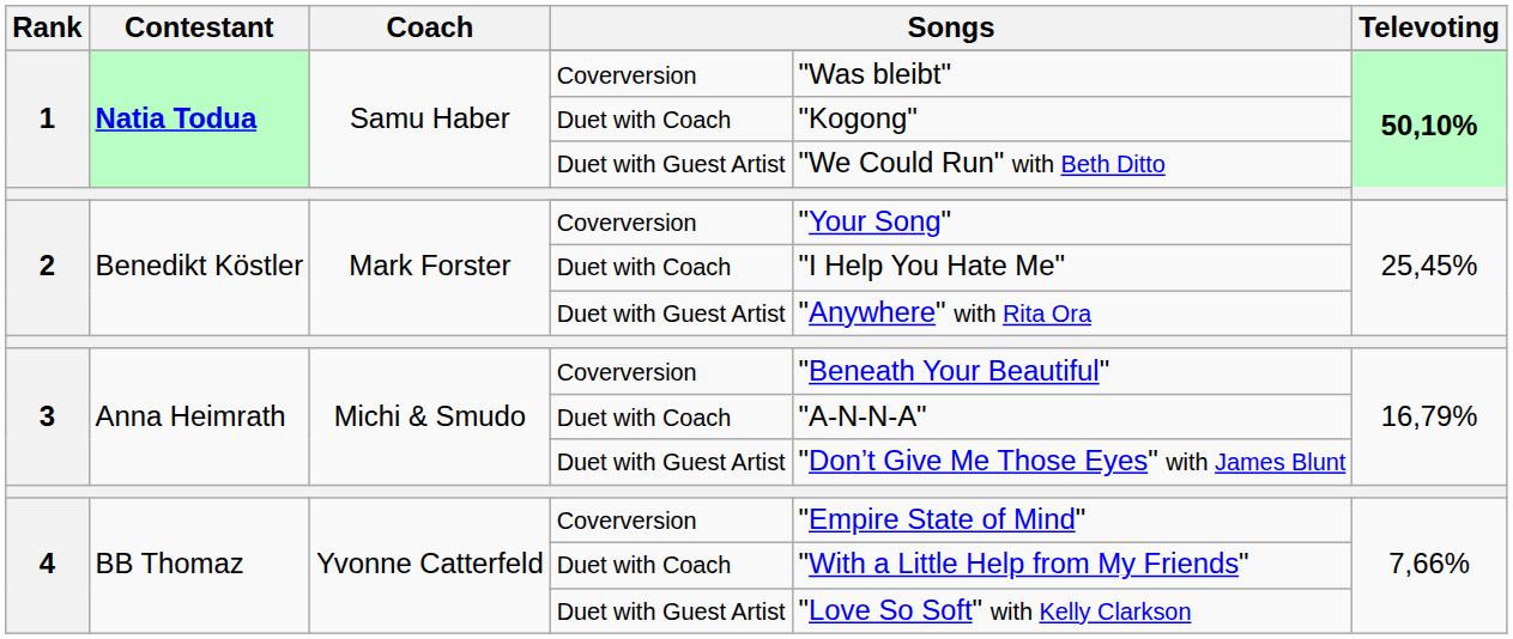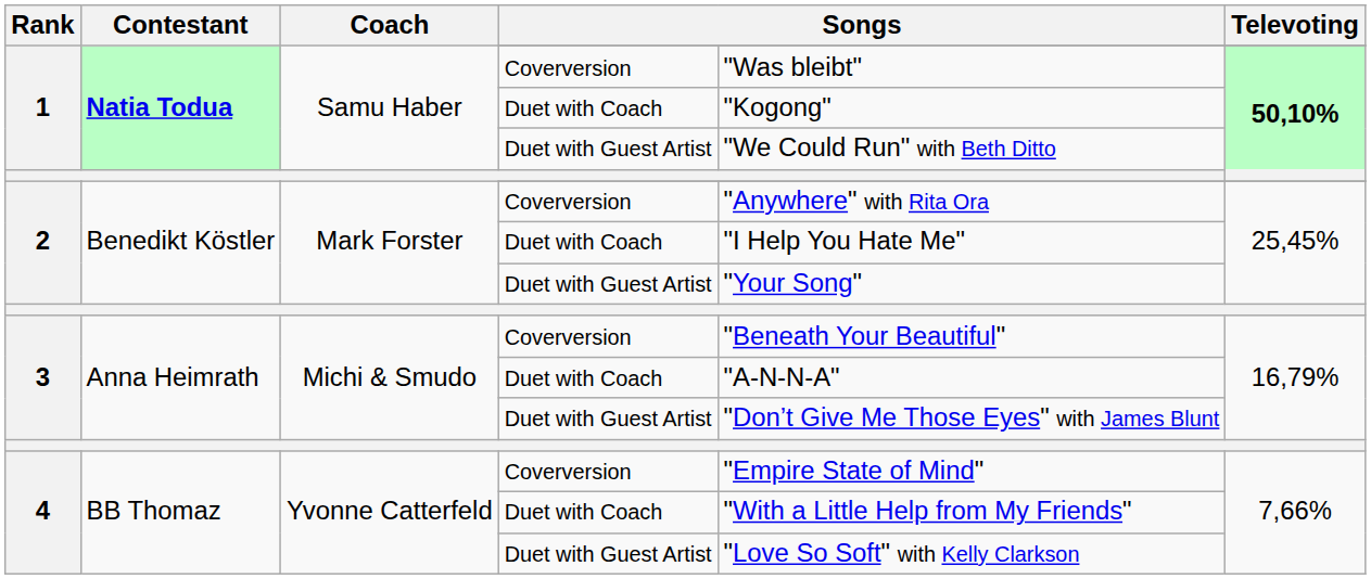2 / Coverversion | column 5: "Your Song" -> "Anywhere" with Rita Ora
2 / Duet with Guest Artist | column 5: "Anywhere" with Rita Ora -> "Your Song"
